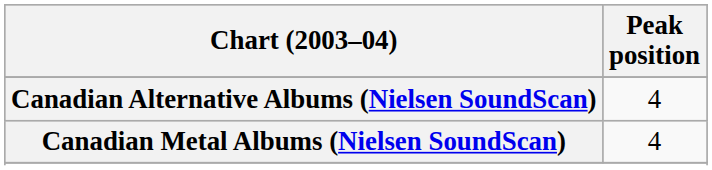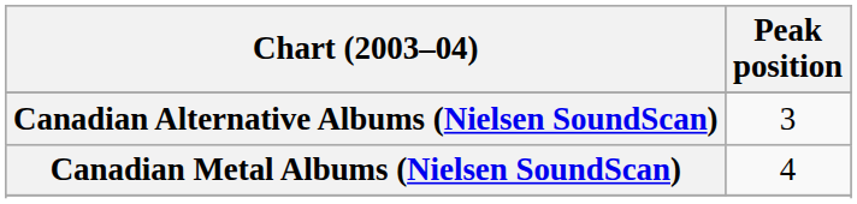Canadian Alternative Albums (Nielsen SoundScan) | Peak position: 4 -> 3
